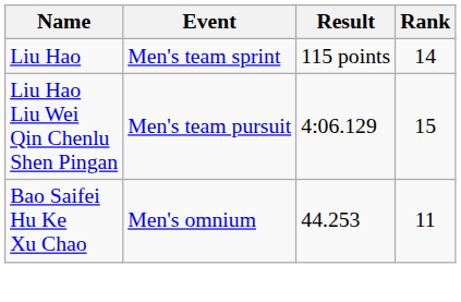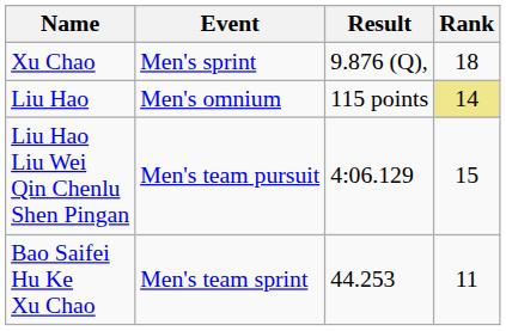+ row: Xu Chao | Men's sprint | 9.876 (Q), | 18
Liu Hao | Event: Men's team sprint -> Men's omnium
Liu Hao | Rank: no background -> khaki background
Bao Saifei Hu Ke Xu Chao | Event: Men's omnium -> Men's team sprint
